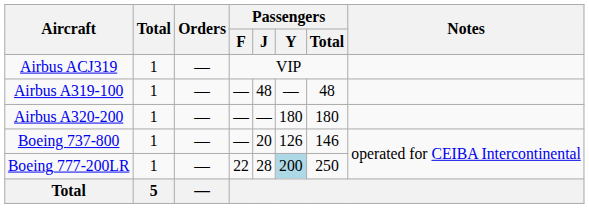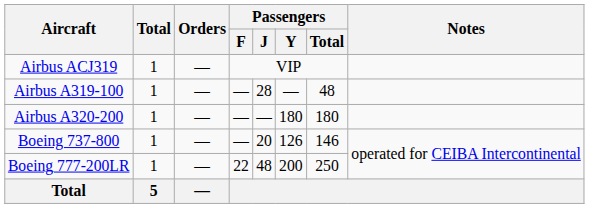Airbus A319-100 | Passengers / J: 48 -> 28
Boeing 777-200LR | Passengers / J: 28 -> 48
Boeing 777-200LR | Passengers / Y: lightblue background -> no background
